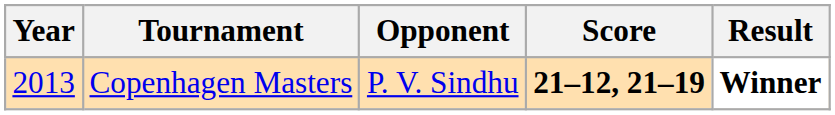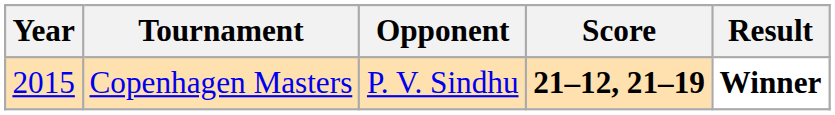Copenhagen Masters | Year: 2013 -> 2015
